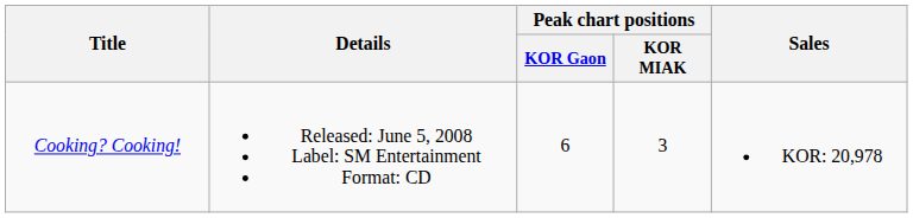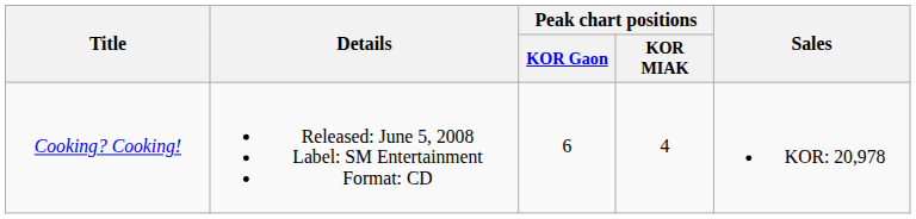Cooking? Cooking! | Peak chart positions / KOR MIAK: 3 -> 4
